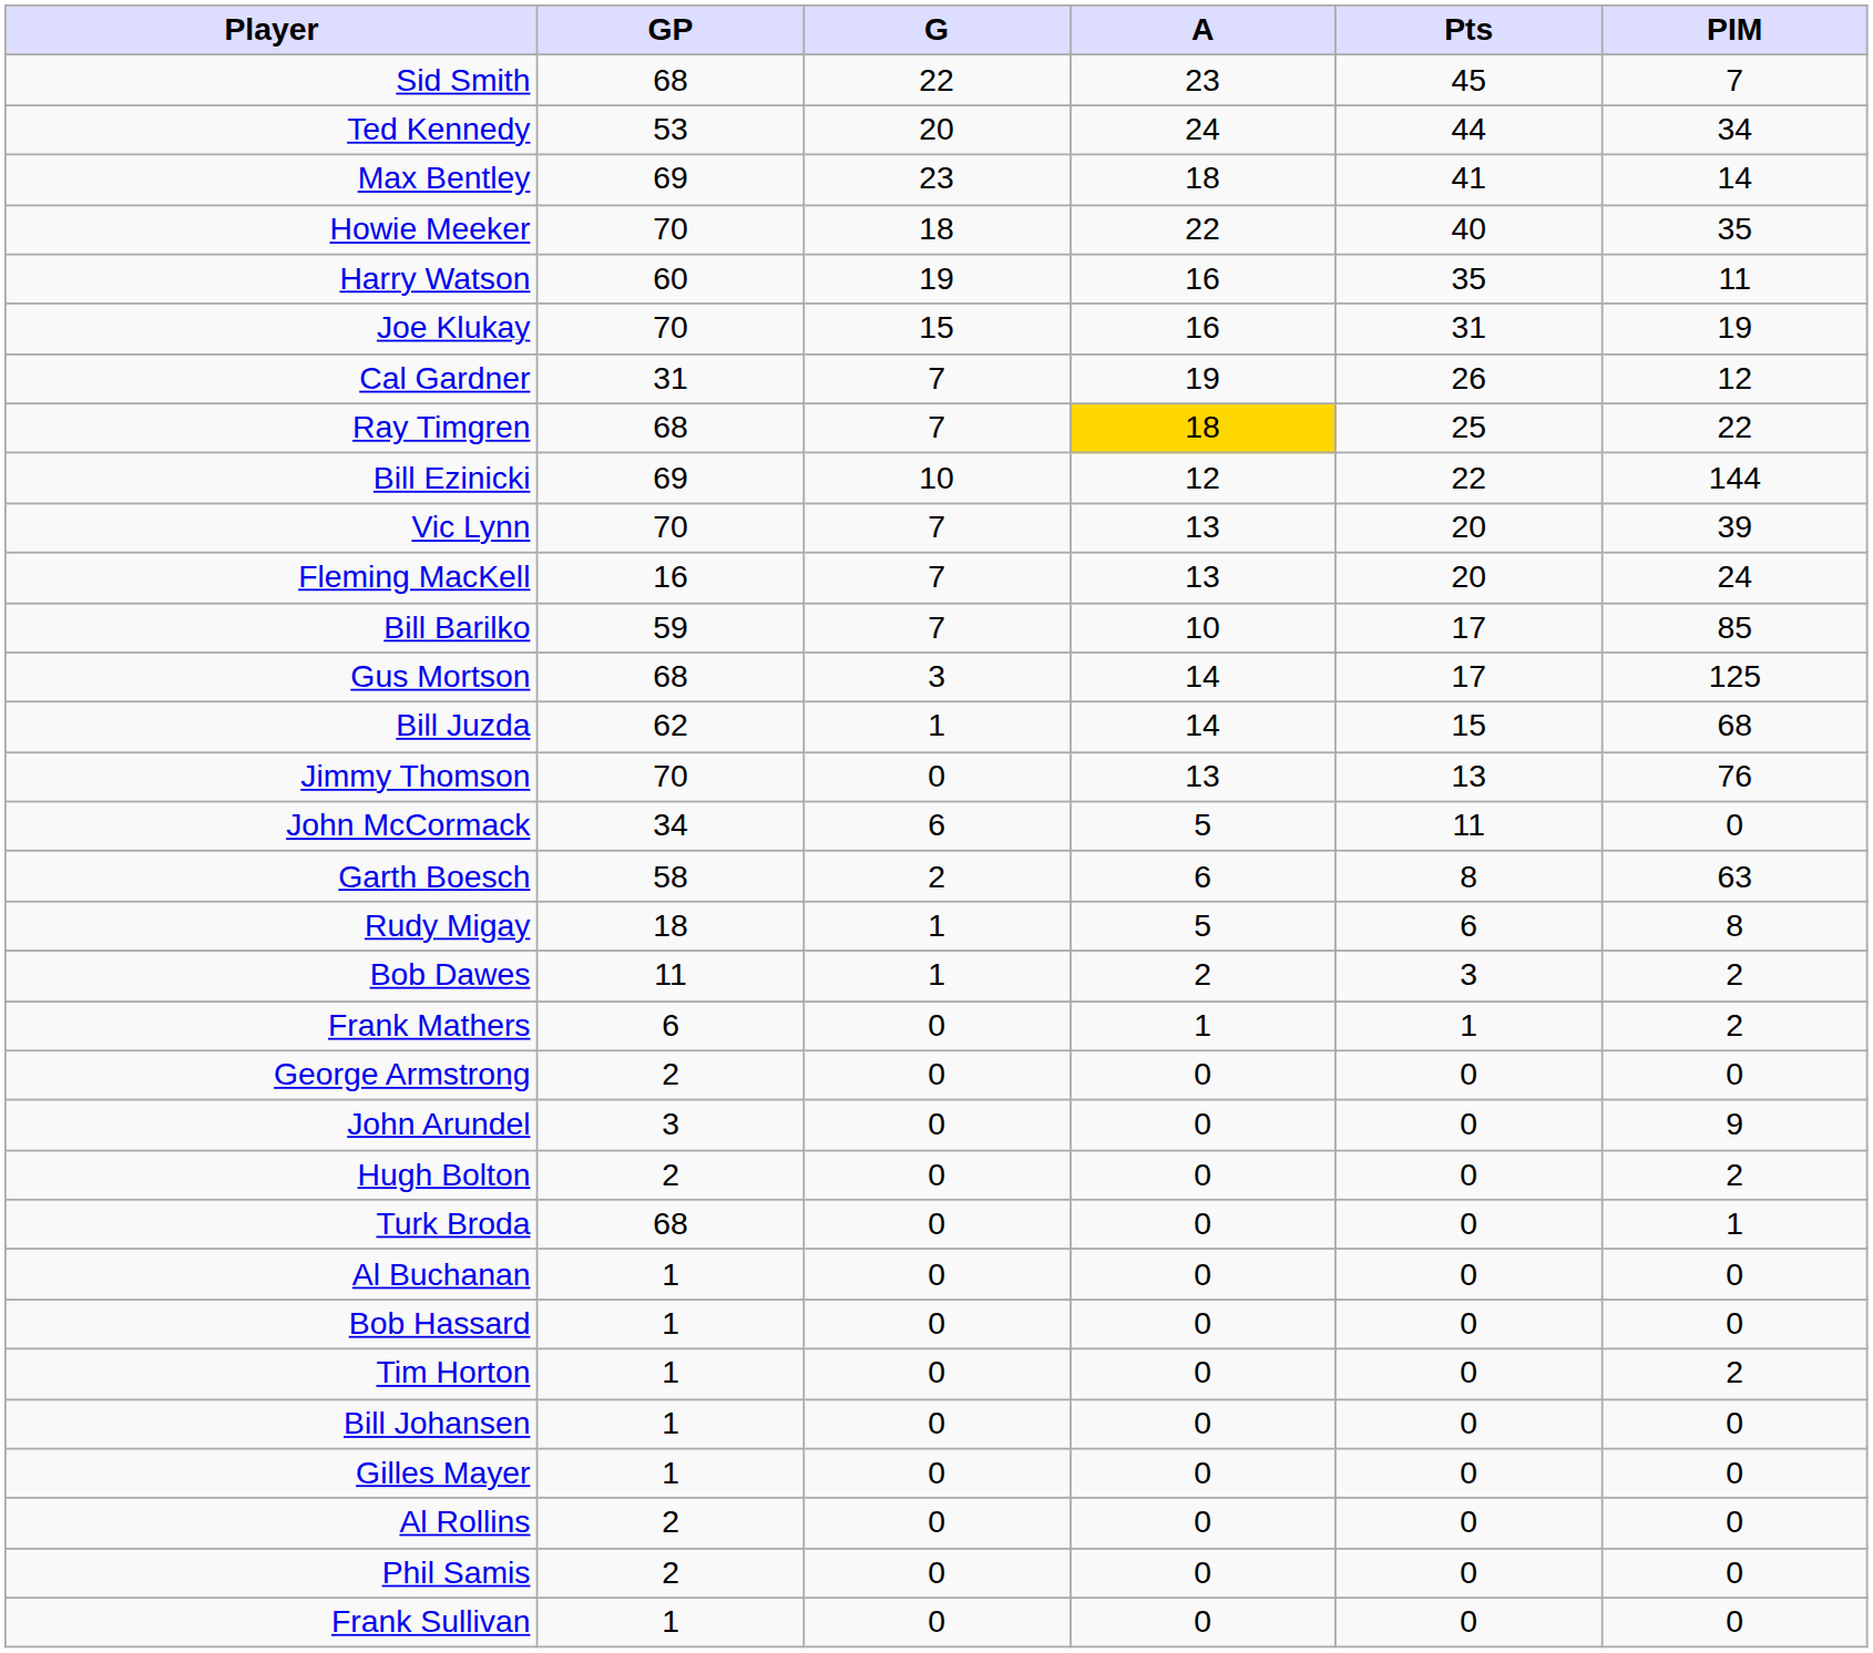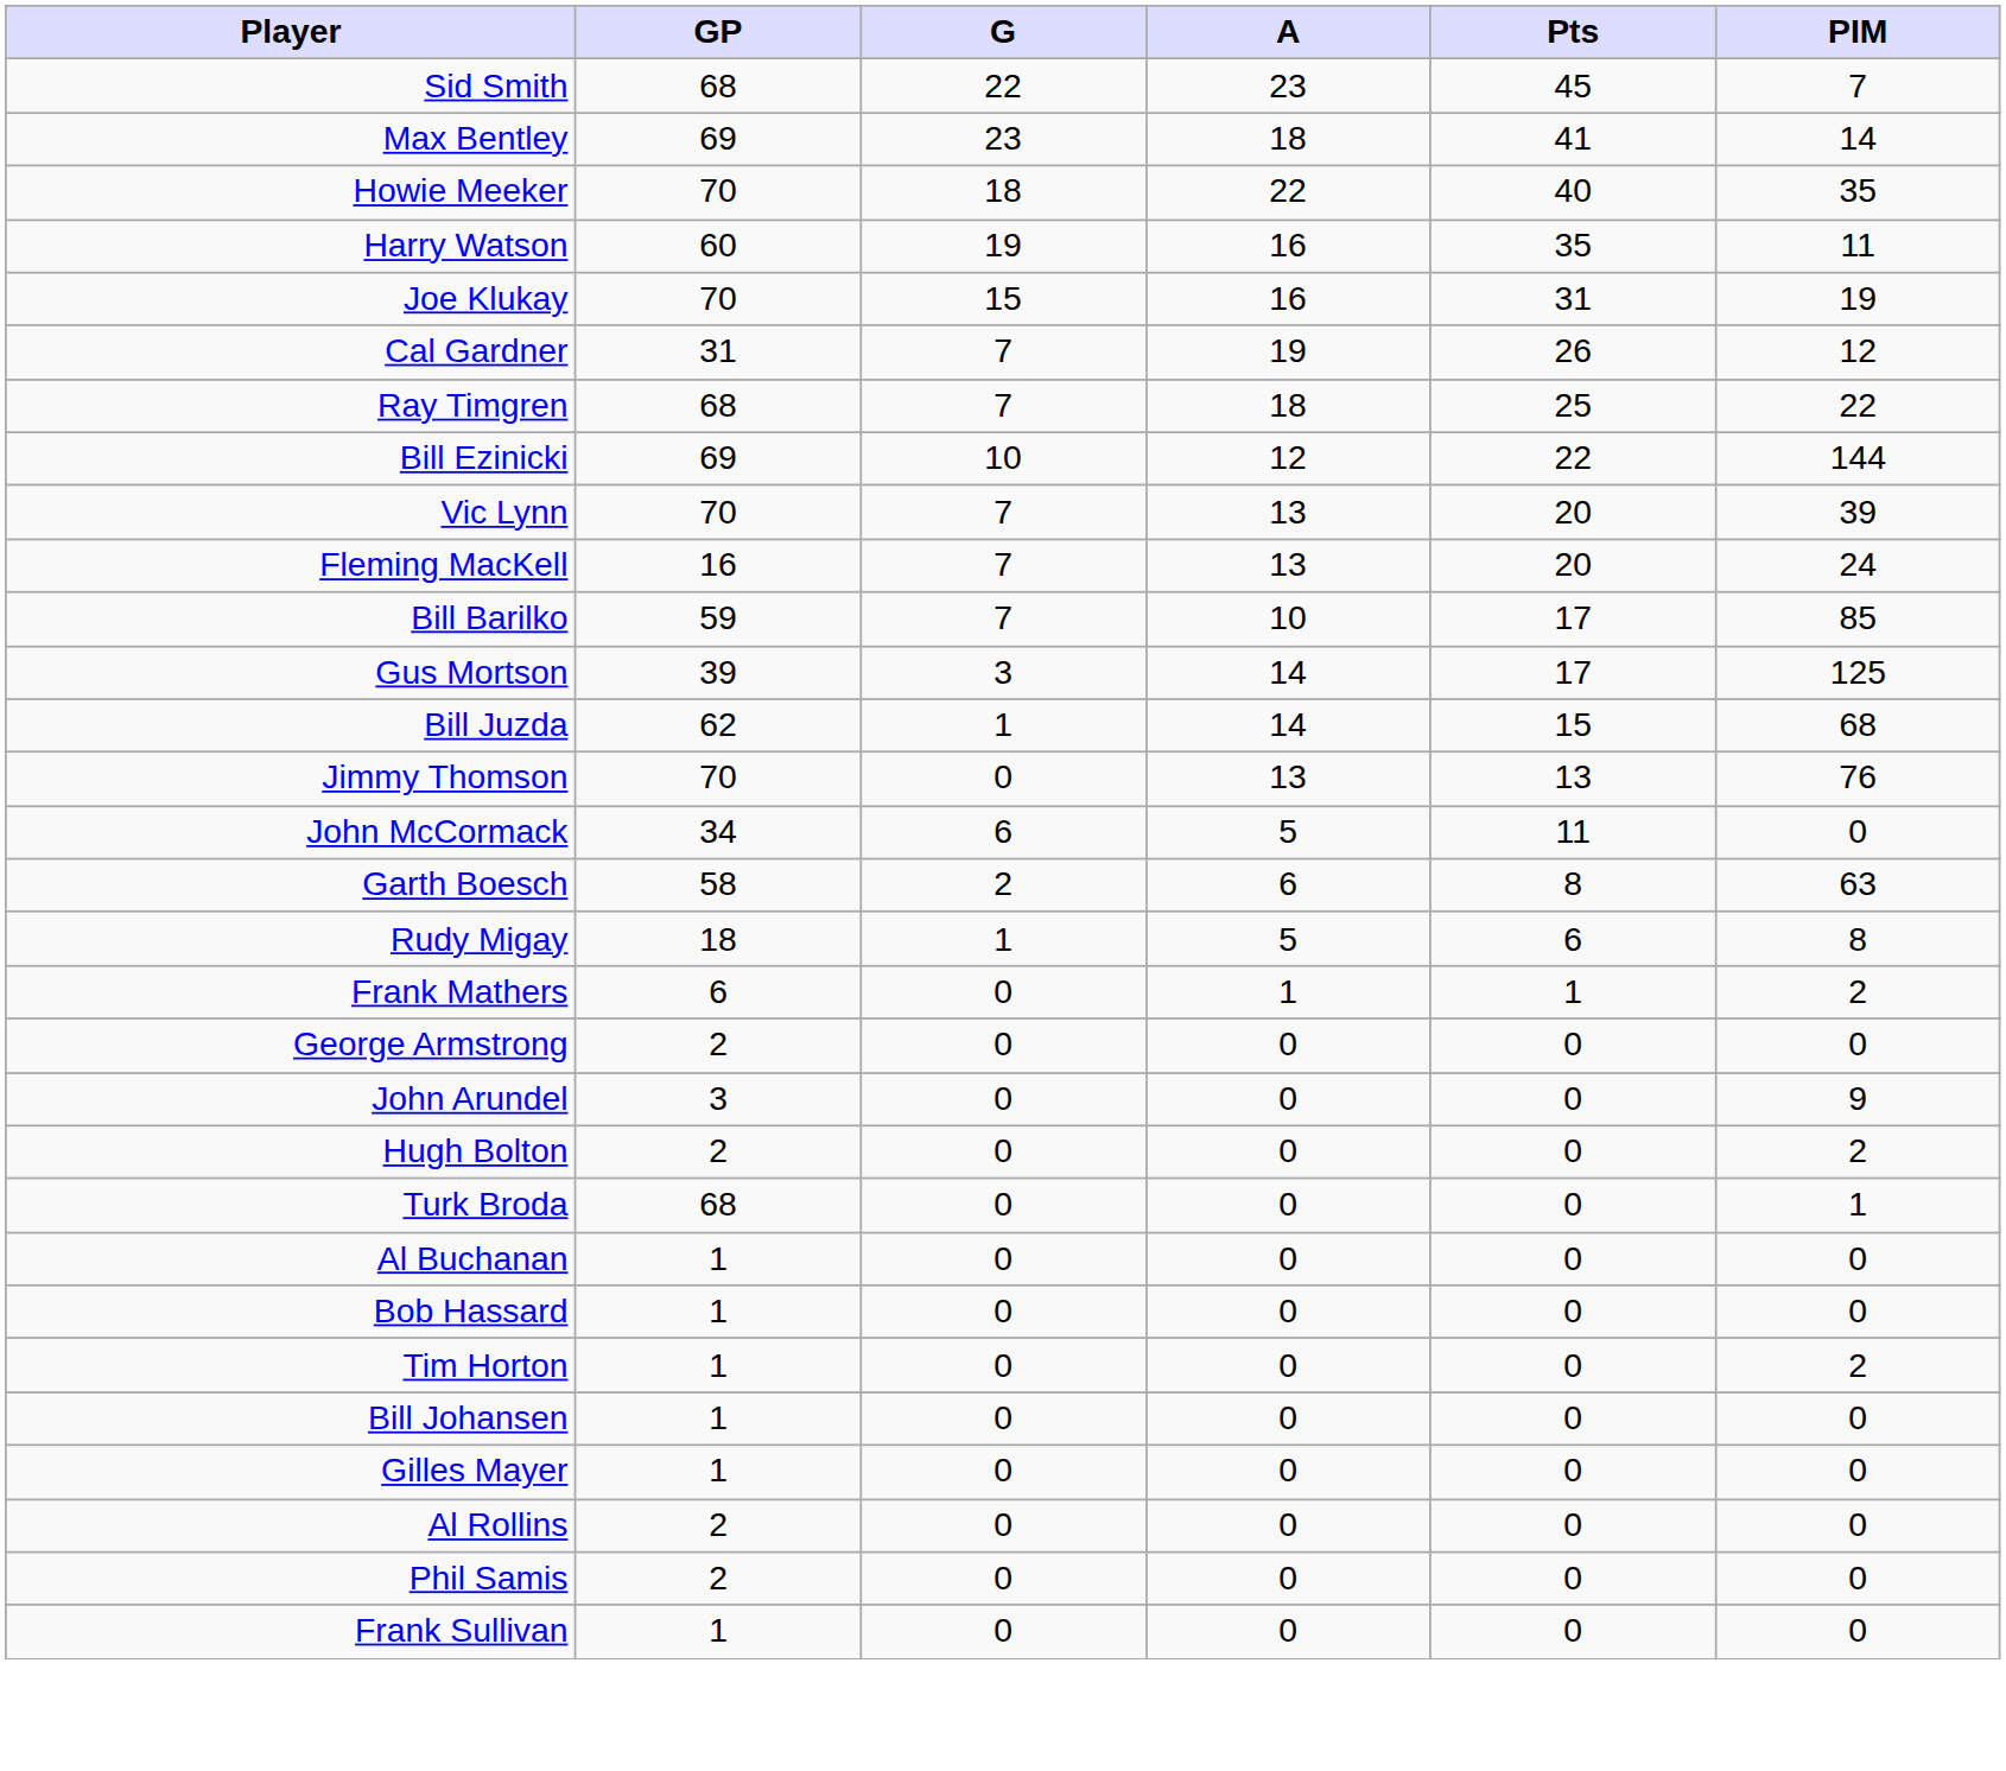- row: Ted Kennedy | 53 | 20 | 24 | 44 | 34
Ray Timgren | A: gold background -> no background
Gus Mortson | GP: 68 -> 39
- row: Bob Dawes | 11 | 1 | 2 | 3 | 2
